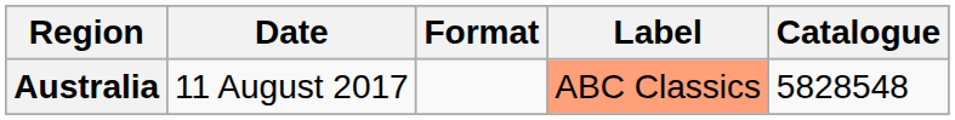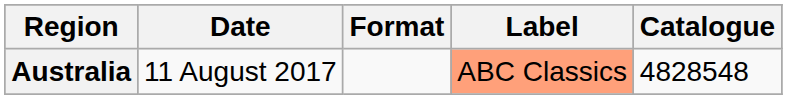Australia | Catalogue: 5828548 -> 4828548
